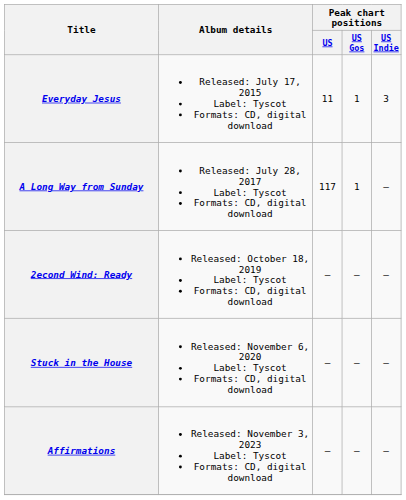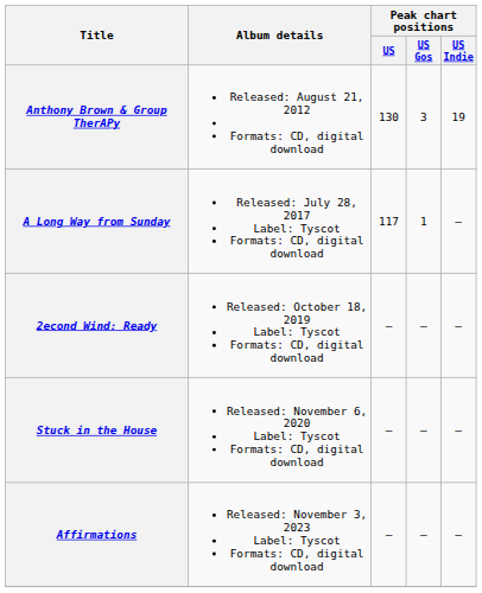+ row: Anthony Brown & Group TherAPy | Released: August 21, 2012 Formats: CD, digital download | 130 | 3 | 19
- row: Everyday Jesus | Released: July 17, 2015 Label: Tyscot Formats: CD, digital download | 11 | 1 | 3
